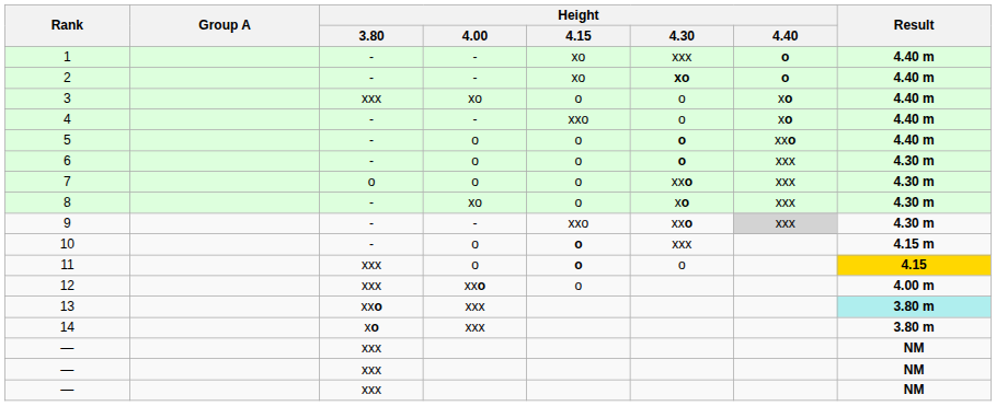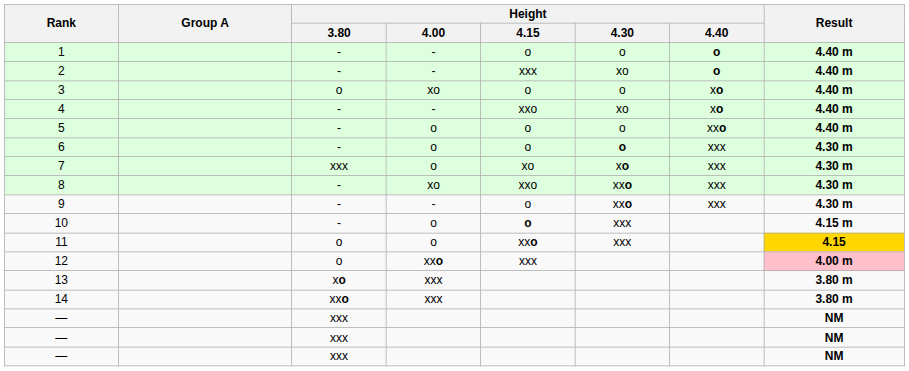1 | Height / 4.15: xo -> o
1 | Height / 4.30: xxx -> o
2 | Height / 4.15: xo -> xxx
2 | Height / 4.30: bold -> normal
3 | Height / 3.80: xxx -> o
4 | Height / 4.30: o -> xo
5 | Height / 4.30: bold -> normal
7 | Height / 3.80: o -> xxx
7 | Height / 4.15: o -> xo
7 | Height / 4.30: xxo -> xo
8 | Height / 4.15: o -> xxo
8 | Height / 4.30: xo -> xxo
9 | Height / 4.15: xxo -> o
9 | Height / 4.40: lightgrey background -> no background
11 | Height / 3.80: xxx -> o
11 | Height / 4.15: o -> xxo
11 | Height / 4.30: o -> xxx
12 | Height / 3.80: xxx -> o
12 | Height / 4.15: o -> xxx
12 | Result: no background -> pink background
13 | Height / 3.80: xxo -> xo
13 | Result: paleturquoise background -> no background
14 | Height / 3.80: xo -> xxo
